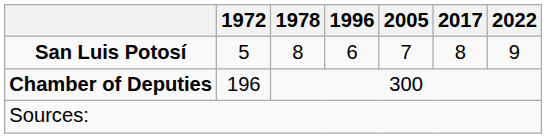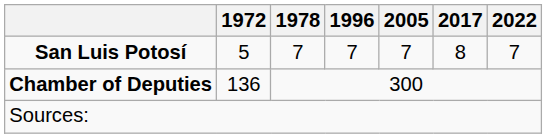San Luis Potosí | 1978: 8 -> 7
San Luis Potosí | 1996: 6 -> 7
San Luis Potosí | 2022: 9 -> 7
Chamber of Deputies | 1972: 196 -> 136
